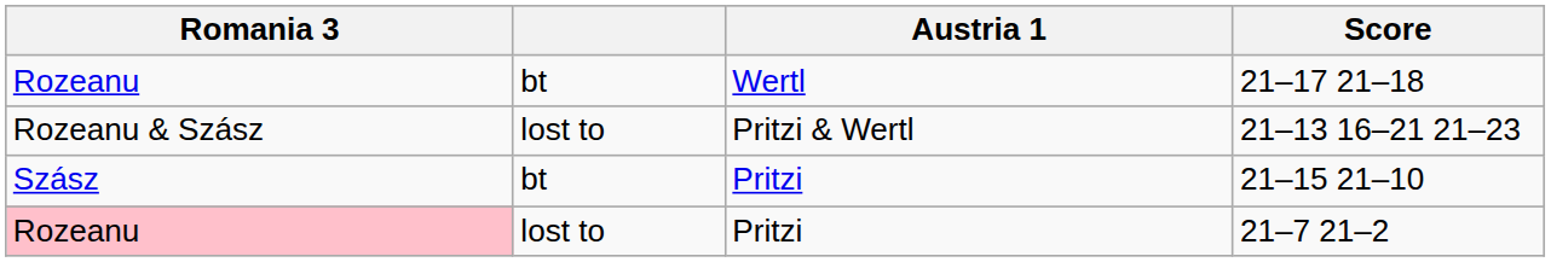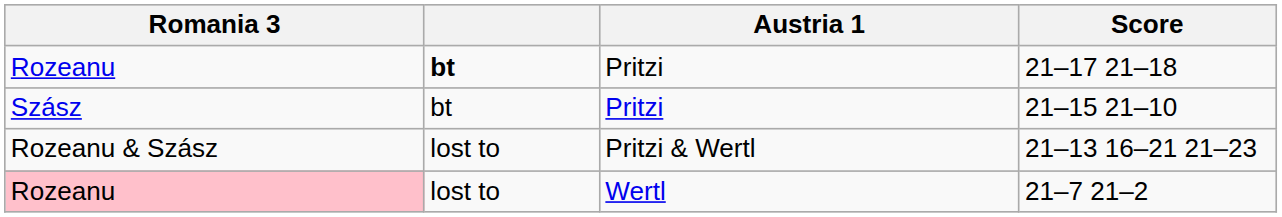21–17 21–18 | column 2: normal -> bold
21–17 21–18 | Austria 1: Wertl -> Pritzi
rows swapped: 21–15 21–10 <-> 21–13 16–21 21–23
21–7 21–2 | Austria 1: Pritzi -> Wertl
